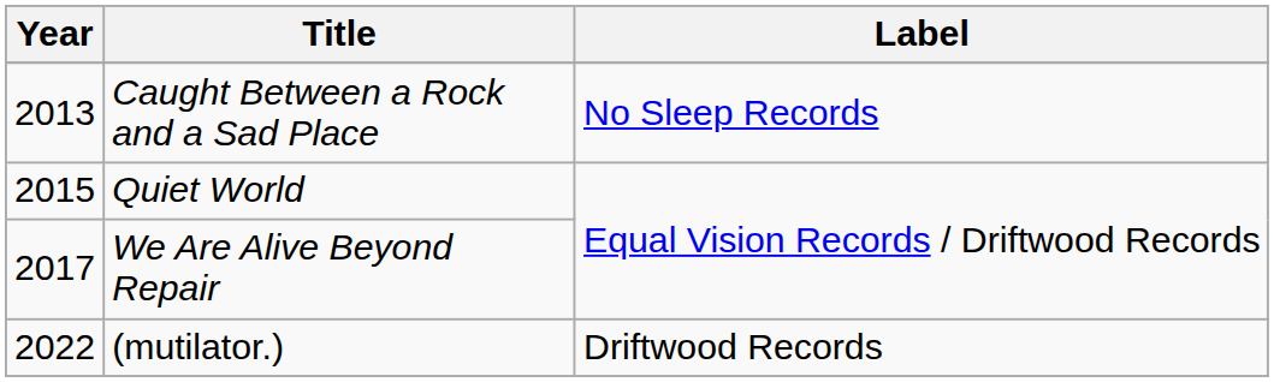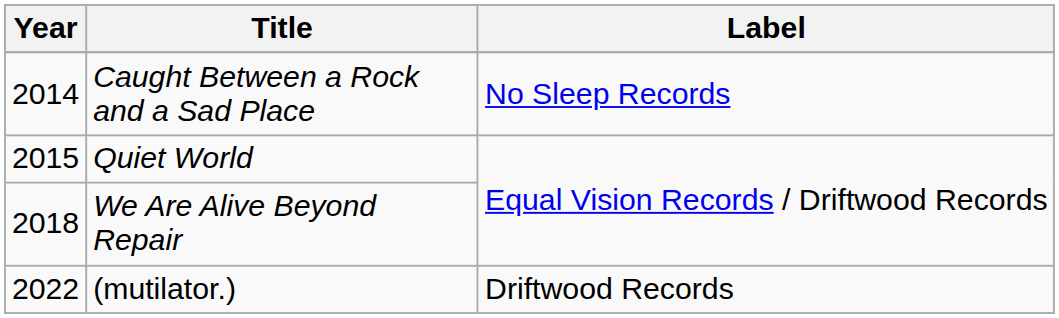Caught Between a Rock and a Sad Place | Year: 2013 -> 2014
We Are Alive Beyond Repair | Year: 2017 -> 2018
